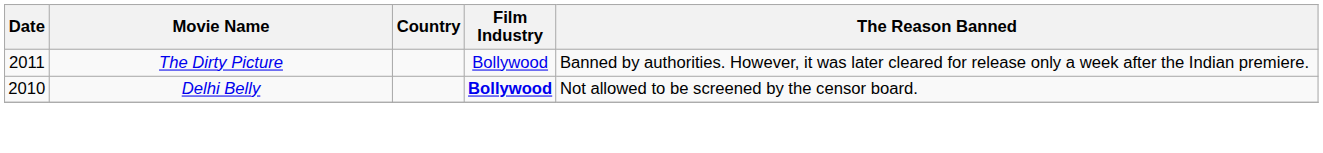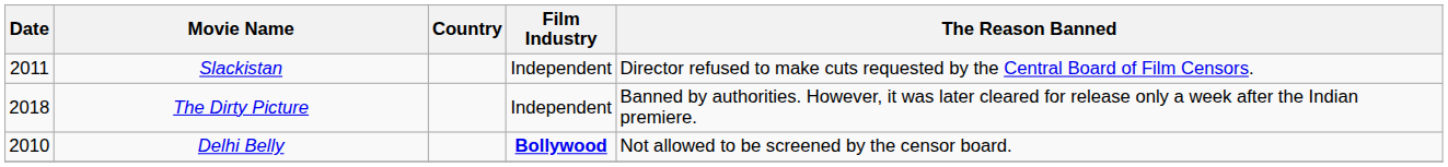+ row: 2011 | Slackistan | Independent | Director refused to make cuts requested by the Central Board of Film Censors.
The Dirty Picture | Date: 2011 -> 2018
The Dirty Picture | Film Industry: Bollywood -> Independent
